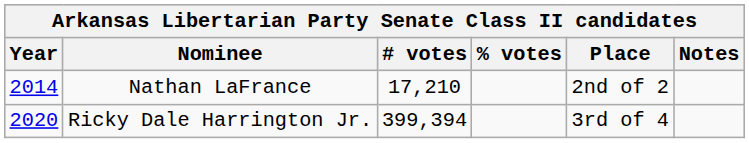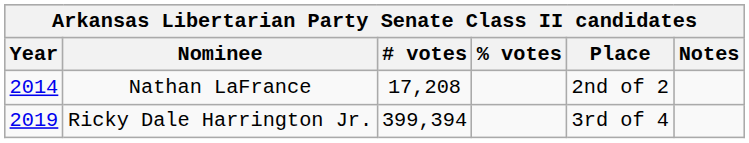Nathan LaFrance | # votes: 17,210 -> 17,208
Ricky Dale Harrington Jr. | Year: 2020 -> 2019
